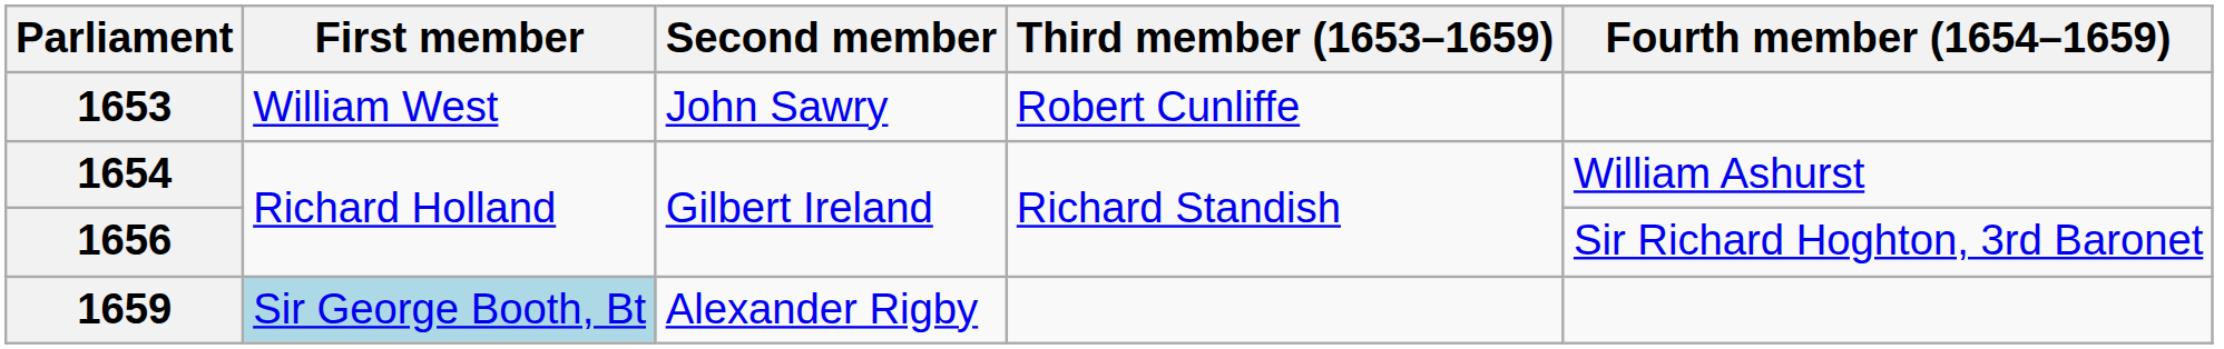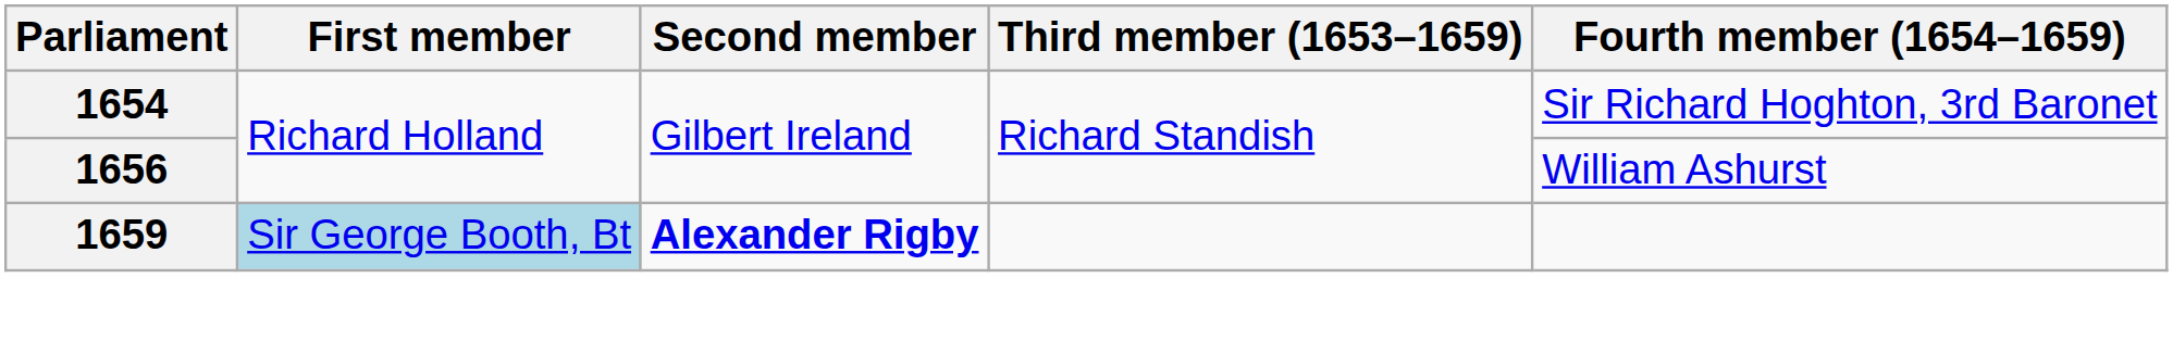- row: 1653 | William West | John Sawry | Robert Cunliffe
1654 | Fourth member (1654–1659): William Ashurst -> Sir Richard Hoghton, 3rd Baronet
1656 | Fourth member (1654–1659): Sir Richard Hoghton, 3rd Baronet -> William Ashurst
1659 | Second member: normal -> bold
